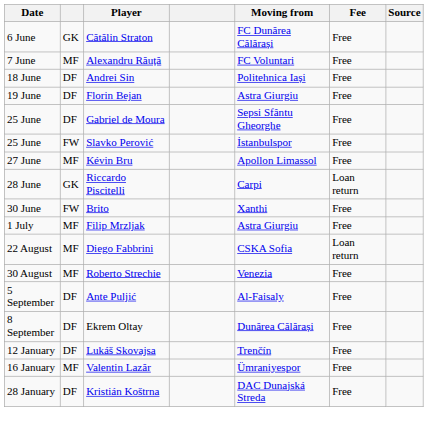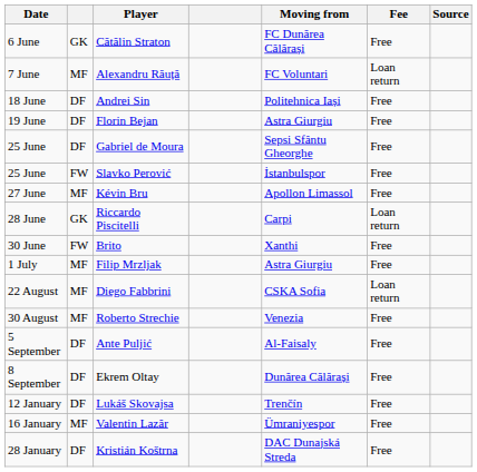Alexandru Răuță | Fee: Free -> Loan return
